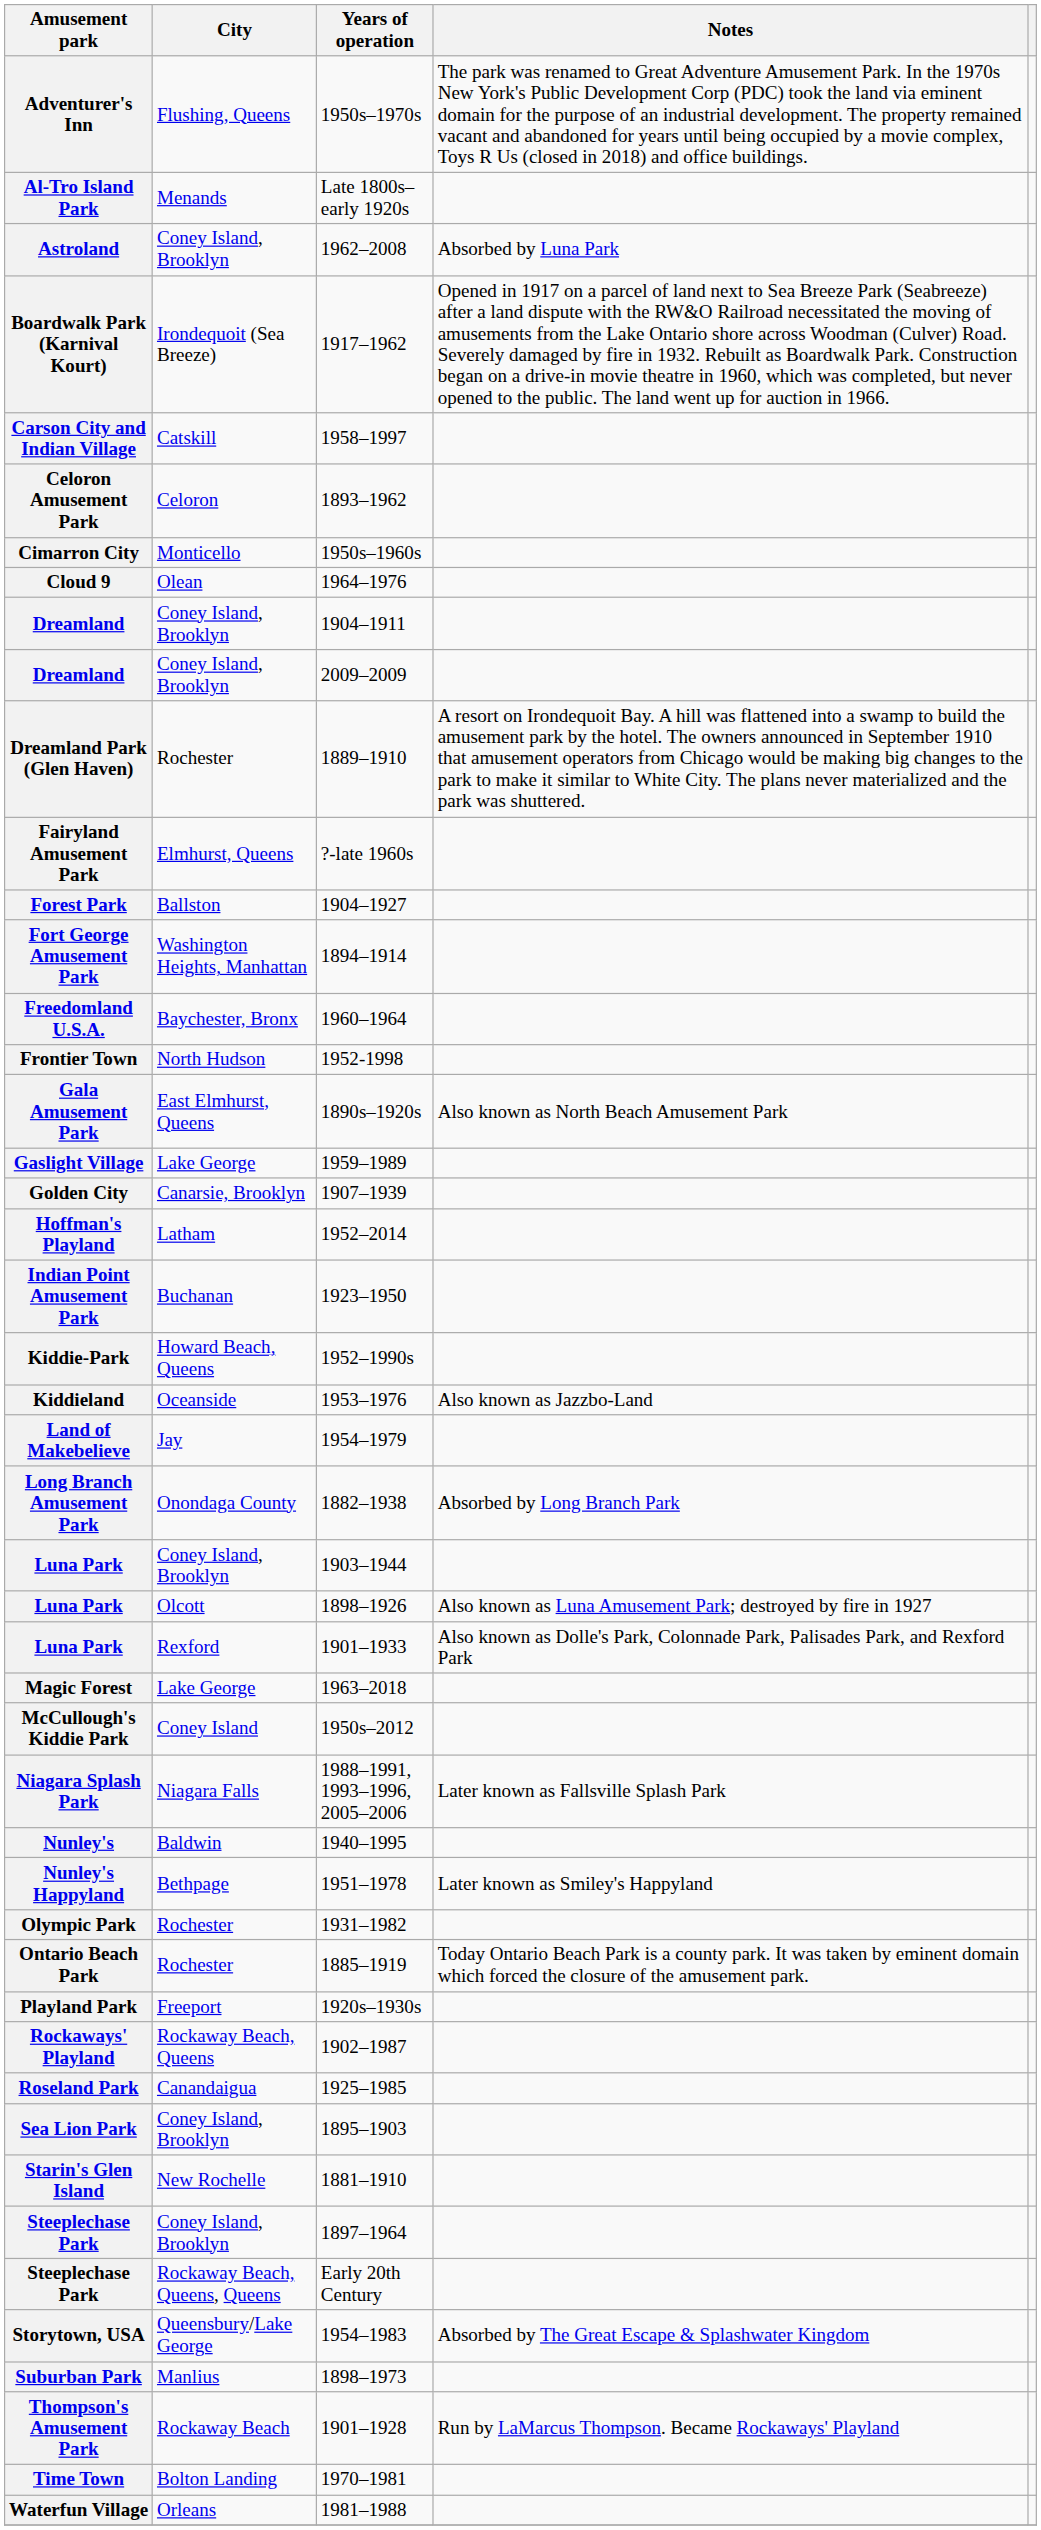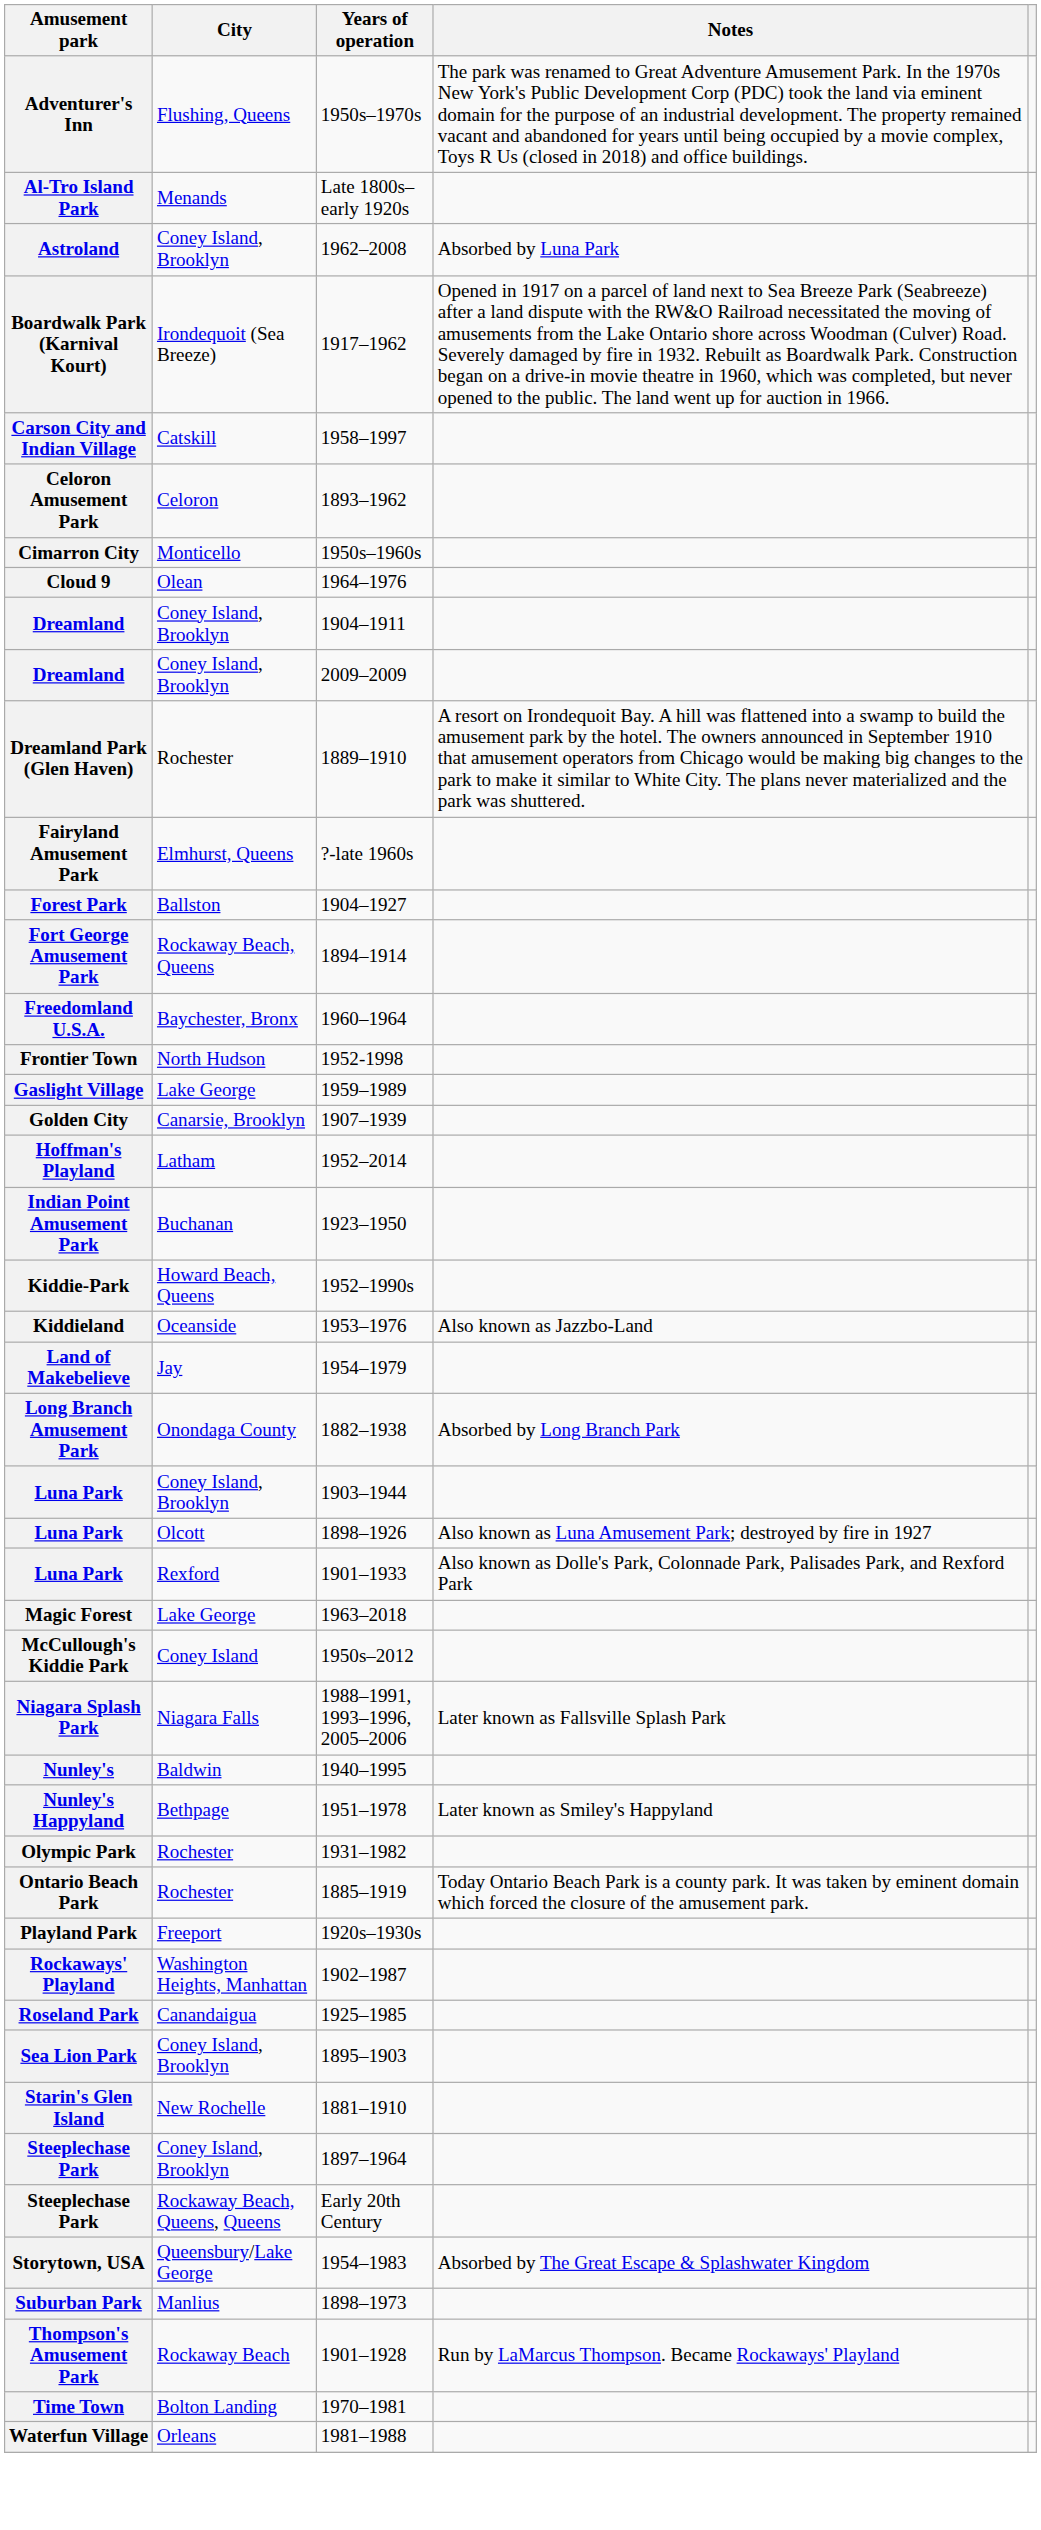Fort George Amusement Park | City: Washington Heights, Manhattan -> Rockaway Beach, Queens
- row: Gala Amusement Park | East Elmhurst, Queens | 1890s–1920s | Also known as North Beach Amusement Park
Rockaways' Playland | City: Rockaway Beach, Queens -> Washington Heights, Manhattan
